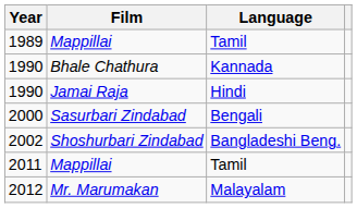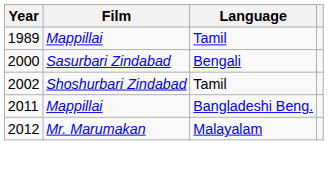- row: 1990 | Bhale Chathura | Kannada
- row: 1990 | Jamai Raja | Hindi
2002 | Language: Bangladeshi Beng. -> Tamil
2011 | Language: Tamil -> Bangladeshi Beng.
